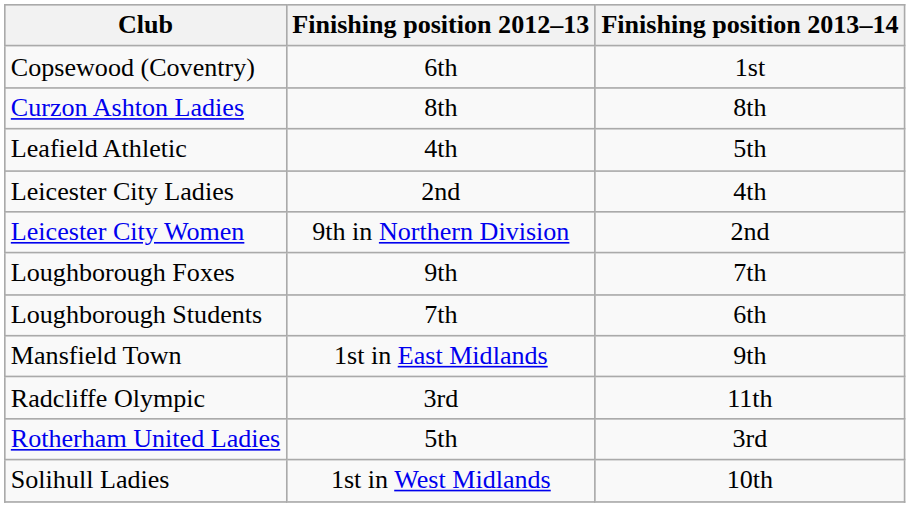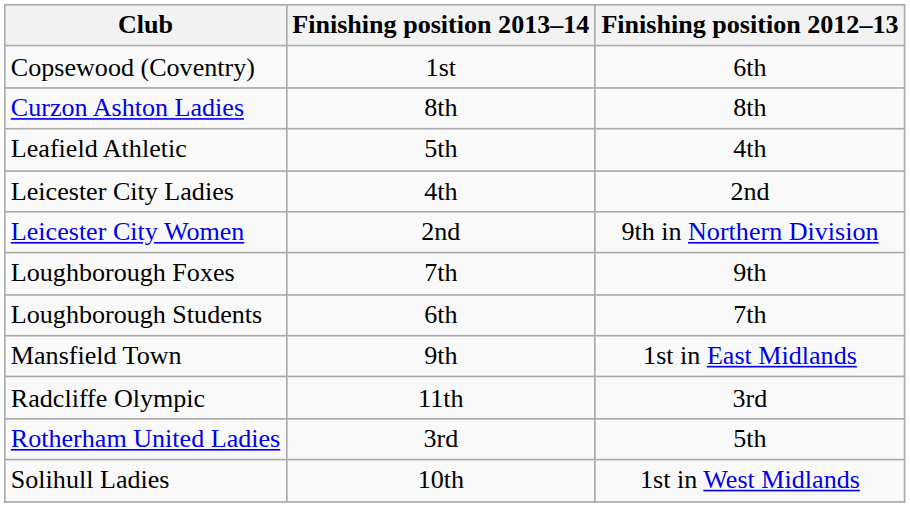columns swapped: Finishing position 2012–13 <-> Finishing position 2013–14
